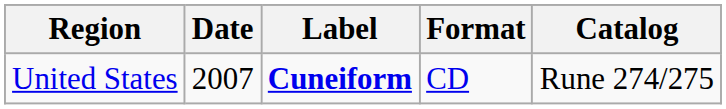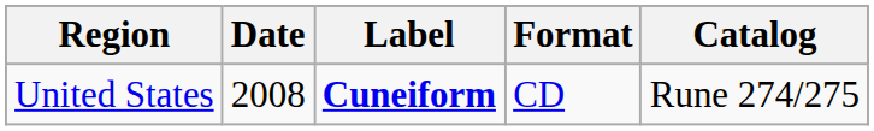United States | Date: 2007 -> 2008
